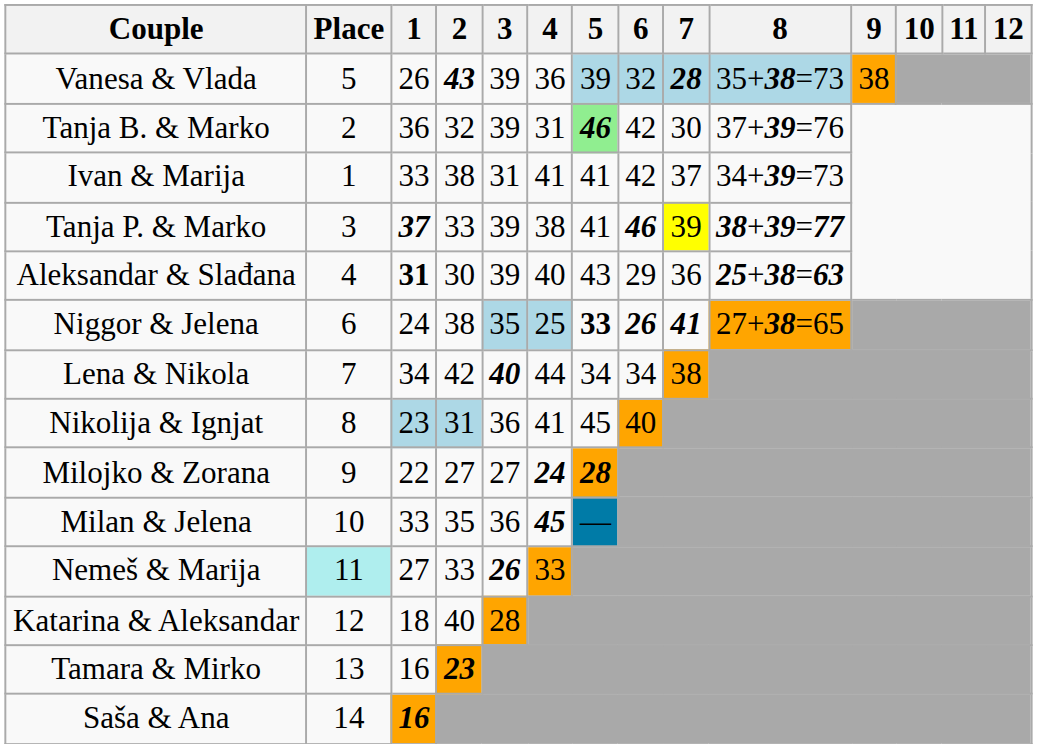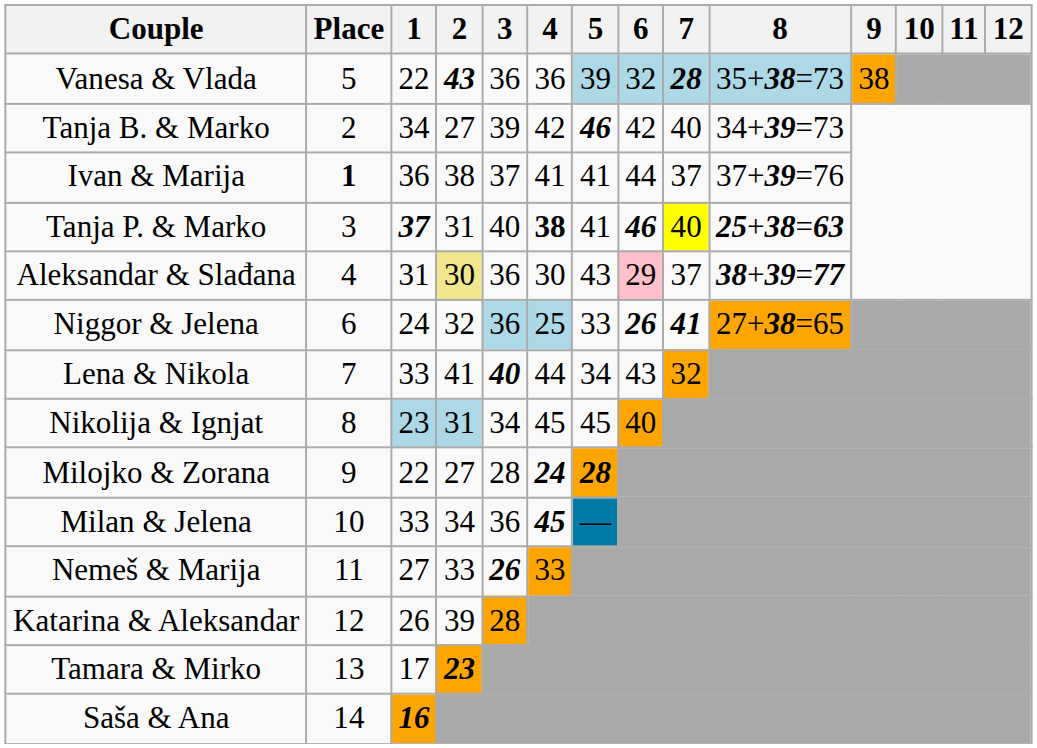Vanesa & Vlada | 1: 26 -> 22
Vanesa & Vlada | 3: 39 -> 36
Tanja B. & Marko | 1: 36 -> 34
Tanja B. & Marko | 2: 32 -> 27
Tanja B. & Marko | 4: 31 -> 42
Tanja B. & Marko | 5: lightgreen background -> no background
Tanja B. & Marko | 7: 30 -> 40
Tanja B. & Marko | 8: 37+39=76 -> 34+39=73
Ivan & Marija | Place: normal -> bold
Ivan & Marija | 1: 33 -> 36
Ivan & Marija | 3: 31 -> 37
Ivan & Marija | 6: 42 -> 44
Ivan & Marija | 8: 34+39=73 -> 37+39=76
Tanja P. & Marko | 2: 33 -> 31
Tanja P. & Marko | 3: 39 -> 40
Tanja P. & Marko | 4: normal -> bold
Tanja P. & Marko | 7: 39 -> 40
Tanja P. & Marko | 8: 38+39=77 -> 25+38=63
Aleksandar & Slađana | 1: bold -> normal
Aleksandar & Slađana | 2: no background -> khaki background
Aleksandar & Slađana | 3: 39 -> 36
Aleksandar & Slađana | 4: 40 -> 30
Aleksandar & Slađana | 6: no background -> pink background
Aleksandar & Slađana | 7: 36 -> 37
Aleksandar & Slađana | 8: 25+38=63 -> 38+39=77
Niggor & Jelena | 2: 38 -> 32
Niggor & Jelena | 3: 35 -> 36
Niggor & Jelena | 5: bold -> normal
Lena & Nikola | 1: 34 -> 33
Lena & Nikola | 2: 42 -> 41
Lena & Nikola | 6: 34 -> 43
Lena & Nikola | 7: 38 -> 32
Nikolija & Ignjat | 3: 36 -> 34
Nikolija & Ignjat | 4: 41 -> 45
Milojko & Zorana | 3: 27 -> 28
Milan & Jelena | 2: 35 -> 34
Nemeš & Marija | Place: paleturquoise background -> no background
Katarina & Aleksandar | 1: 18 -> 26
Katarina & Aleksandar | 2: 40 -> 39
Tamara & Mirko | 1: 16 -> 17
